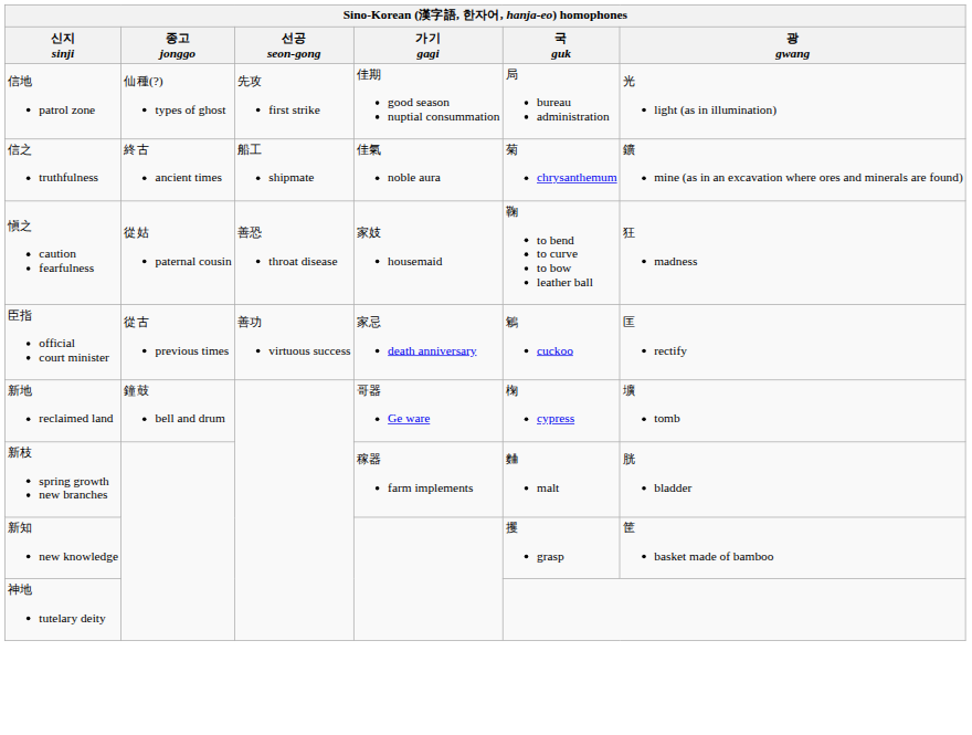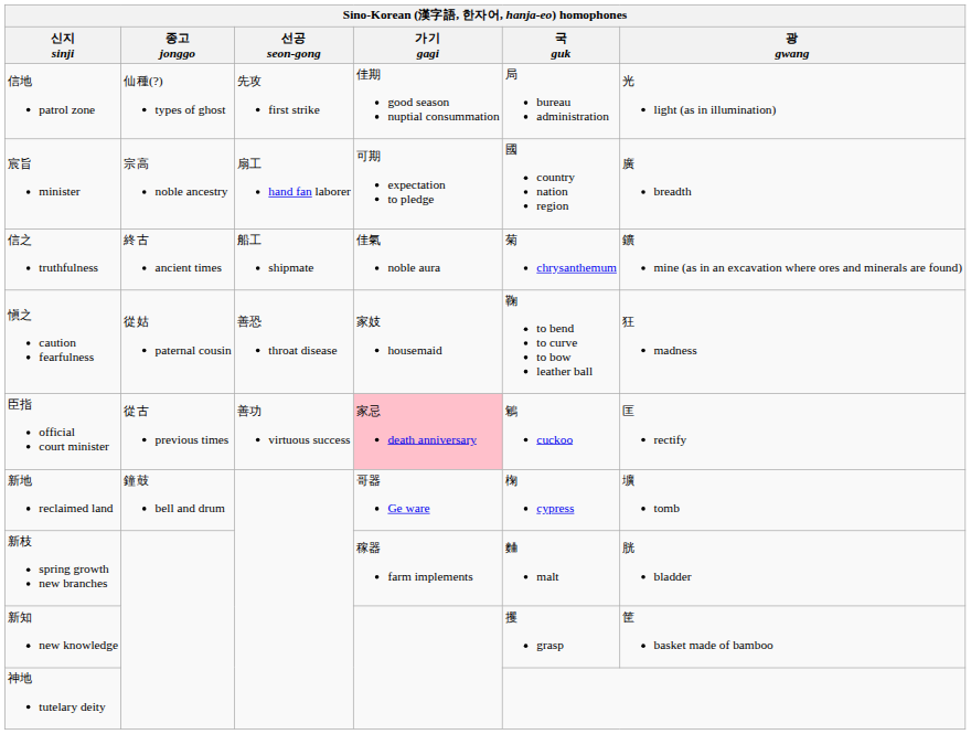+ row: 宸旨 minister | 宗高 noble ancestry | 扇工 hand fan laborer | 可期 expectation to pledge | 國 country nation region | 廣 breadth
臣指 official court minister | 가기 gagi: no background -> pink background
